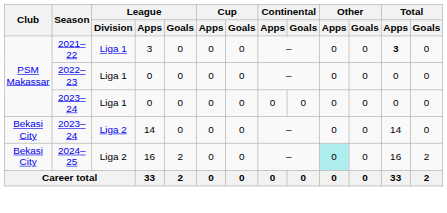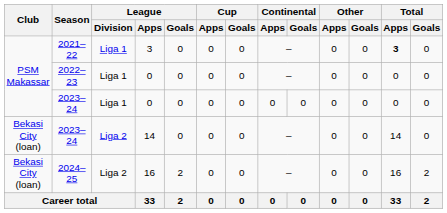2023–24 / 14 | Club: Bekasi City -> Bekasi City (loan)
2024–25 | Club: Bekasi City -> Bekasi City (loan)
2024–25 | Other / Apps: paleturquoise background -> no background
